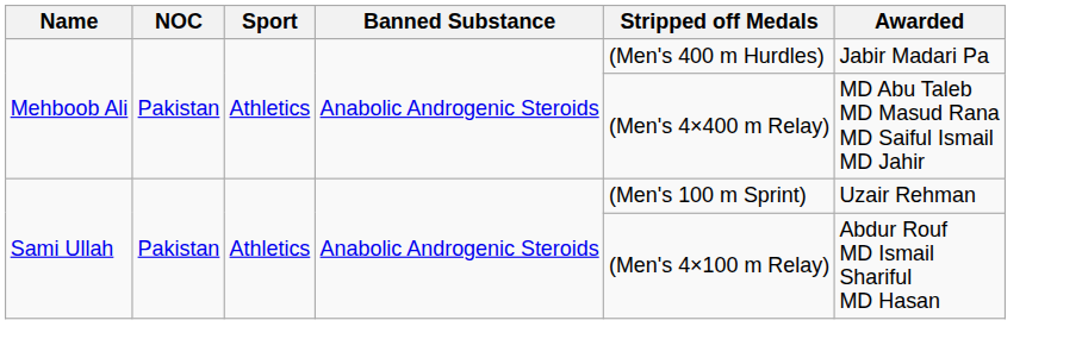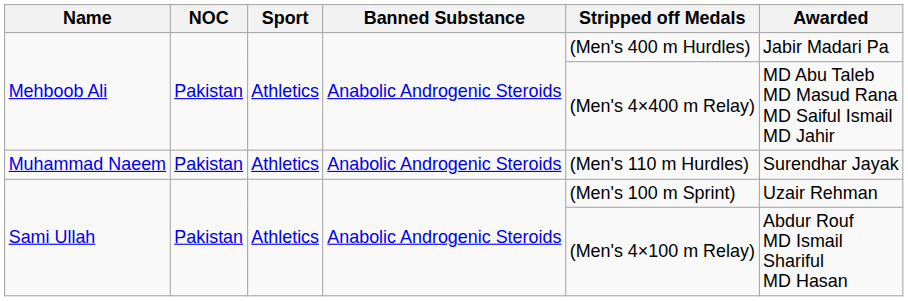+ row: Muhammad Naeem | Pakistan | Athletics | Anabolic Androgenic Steroids | (Men's 110 m Hurdles) | Surendhar Jayak
